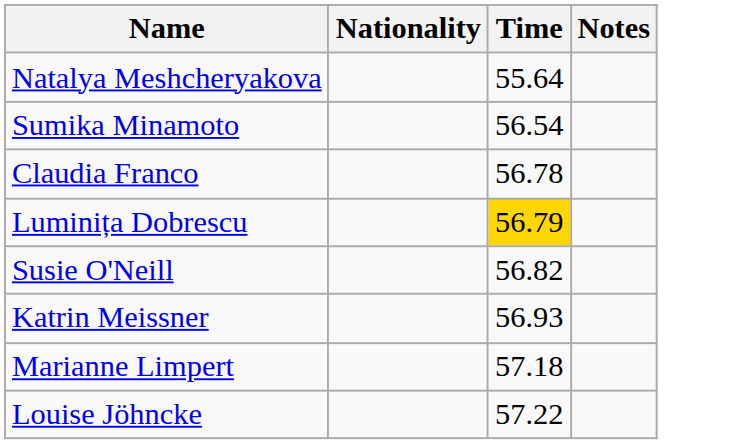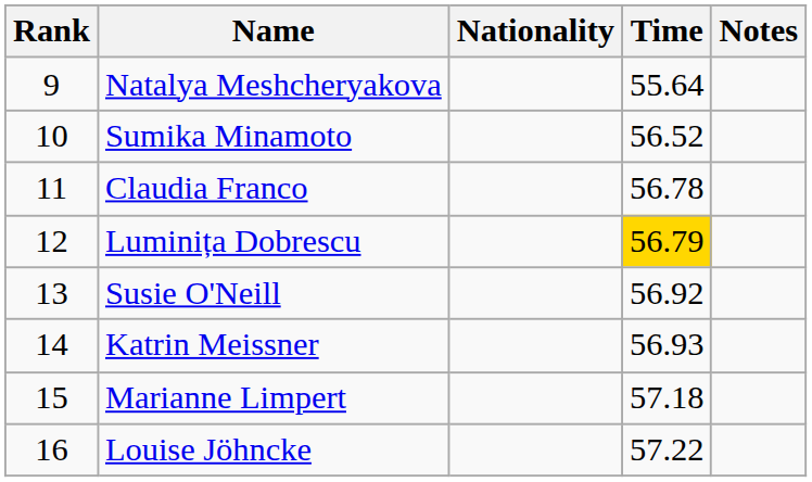+ column: Rank | 9 | 10 | 11 | 12 | 13 | 14 | 15 | 16
Sumika Minamoto | Time: 56.54 -> 56.52
Susie O'Neill | Time: 56.82 -> 56.92
